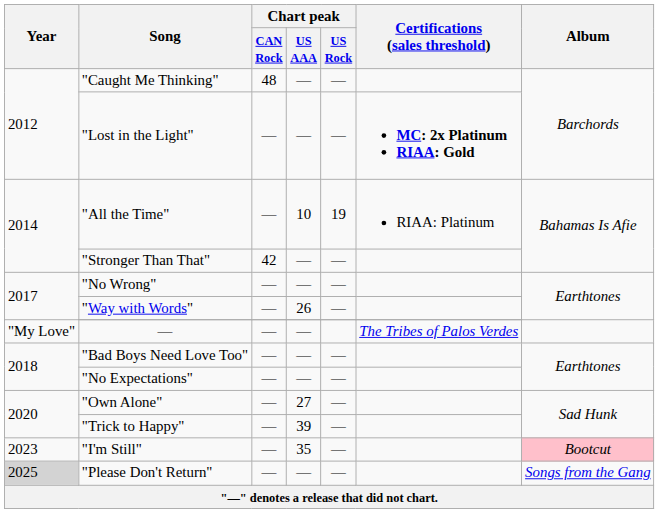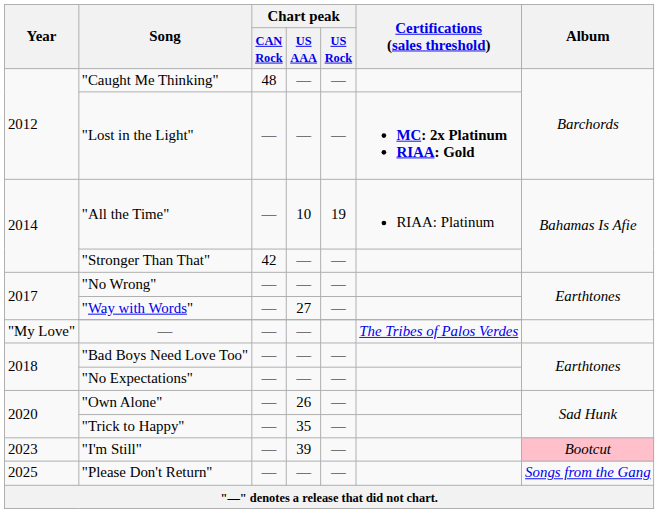"Way with Words" | Chart peak / US AAA: 26 -> 27
"Own Alone" | Chart peak / US AAA: 27 -> 26
"Trick to Happy" | Chart peak / US AAA: 39 -> 35
"I'm Still" | Chart peak / US AAA: 35 -> 39
"Please Don't Return" | Year: lightgrey background -> no background
